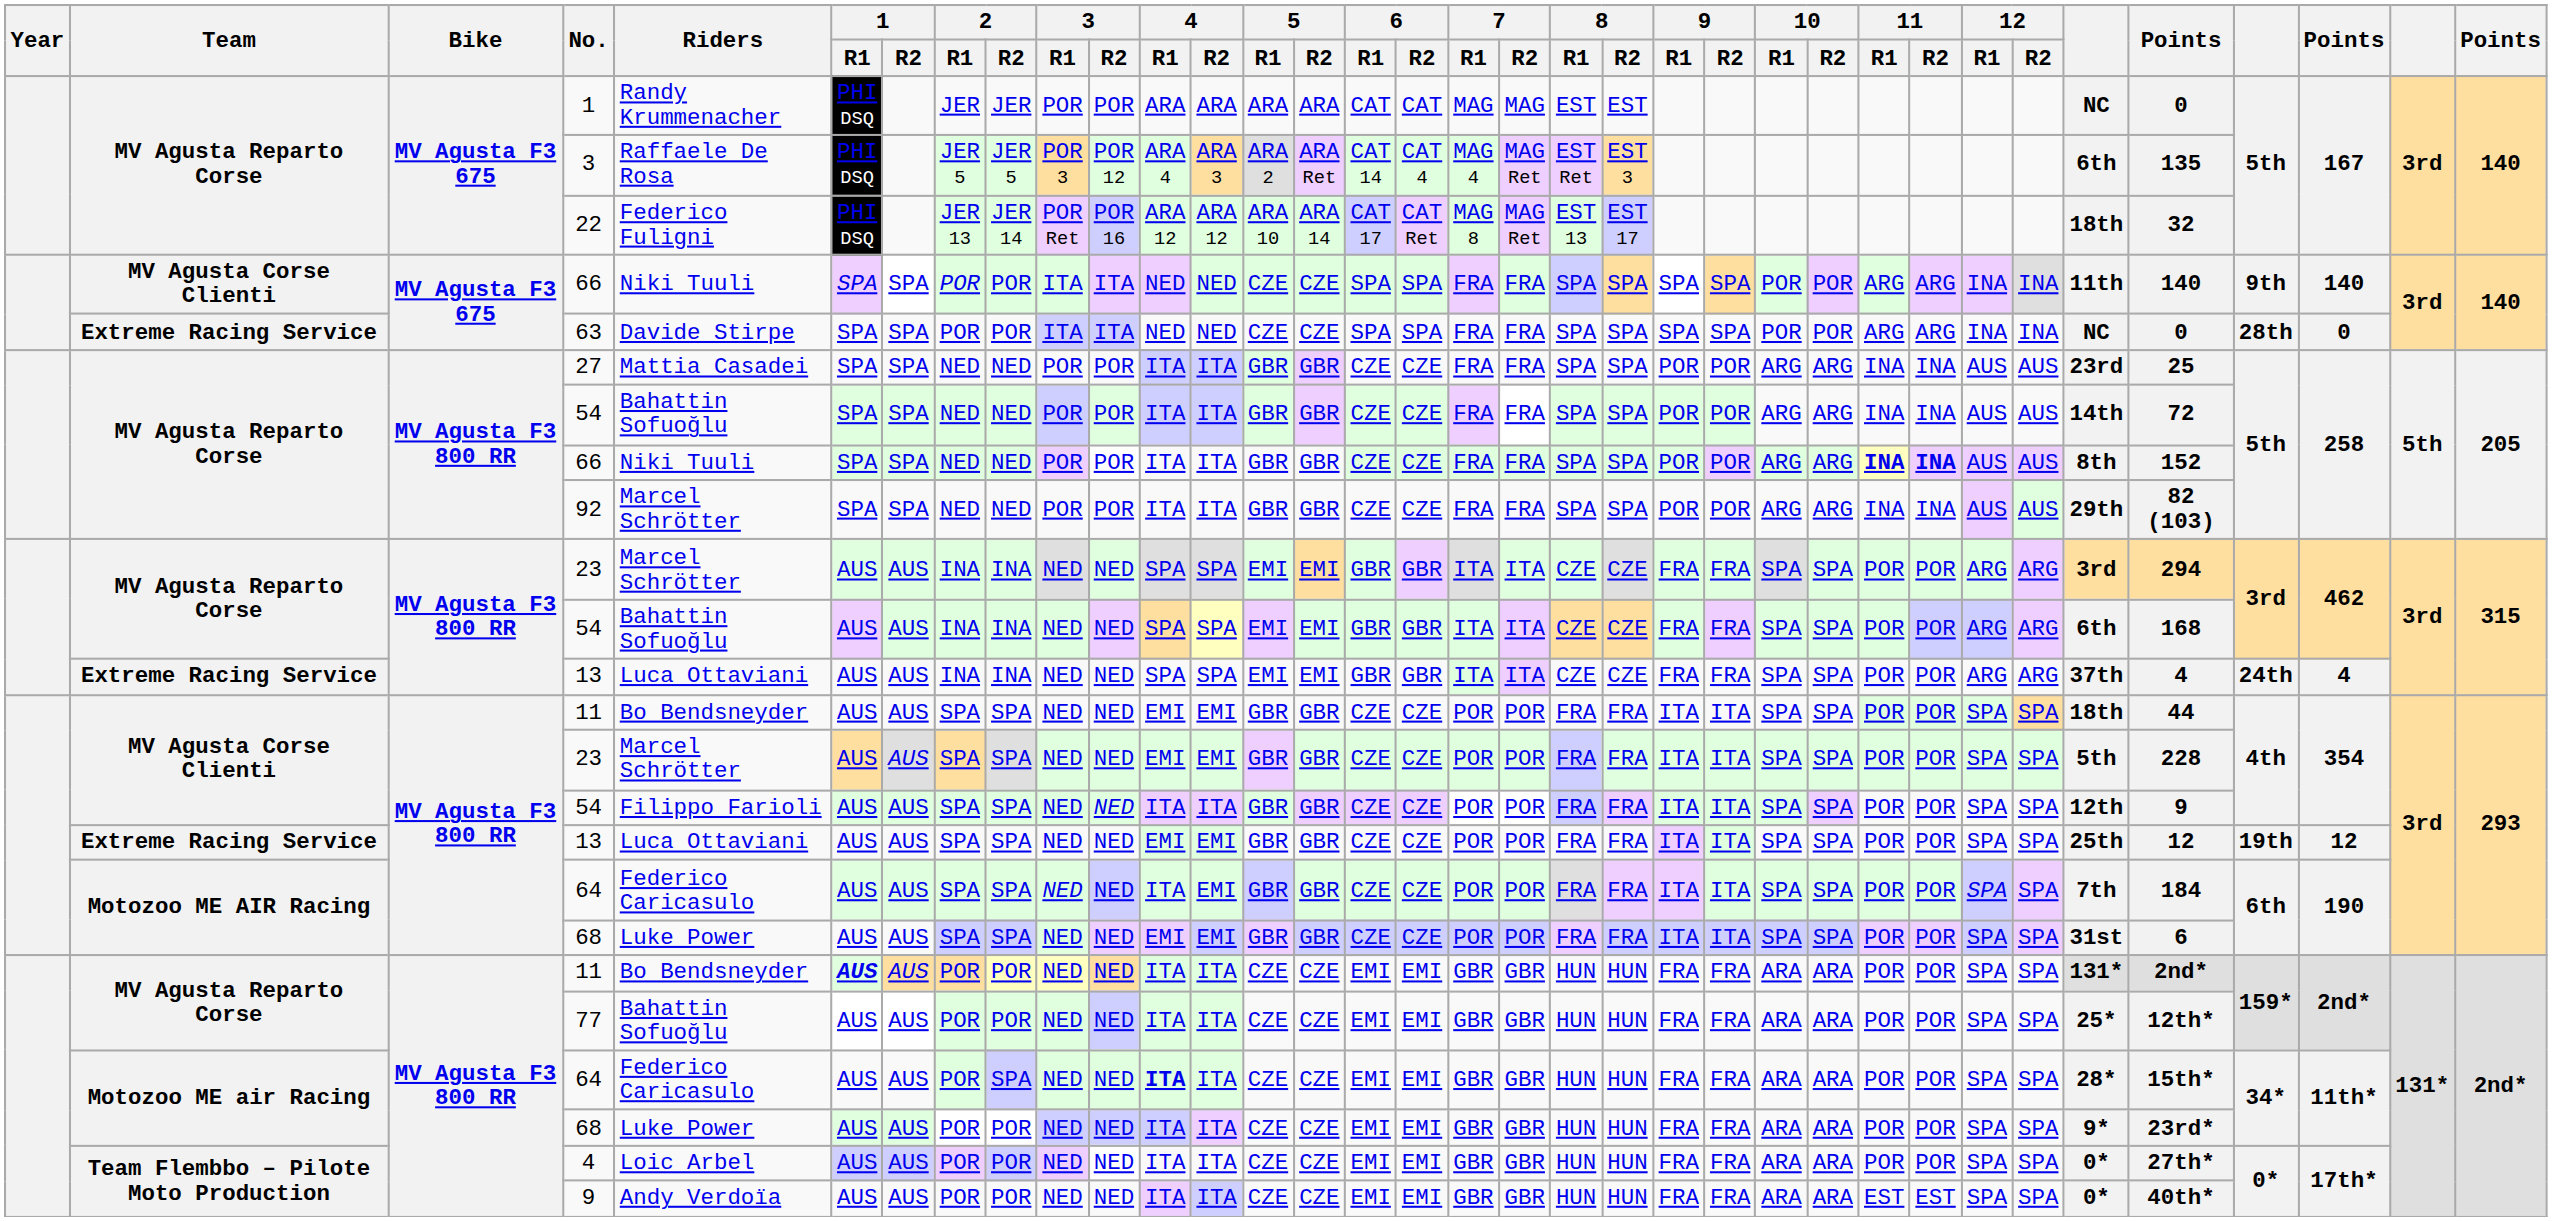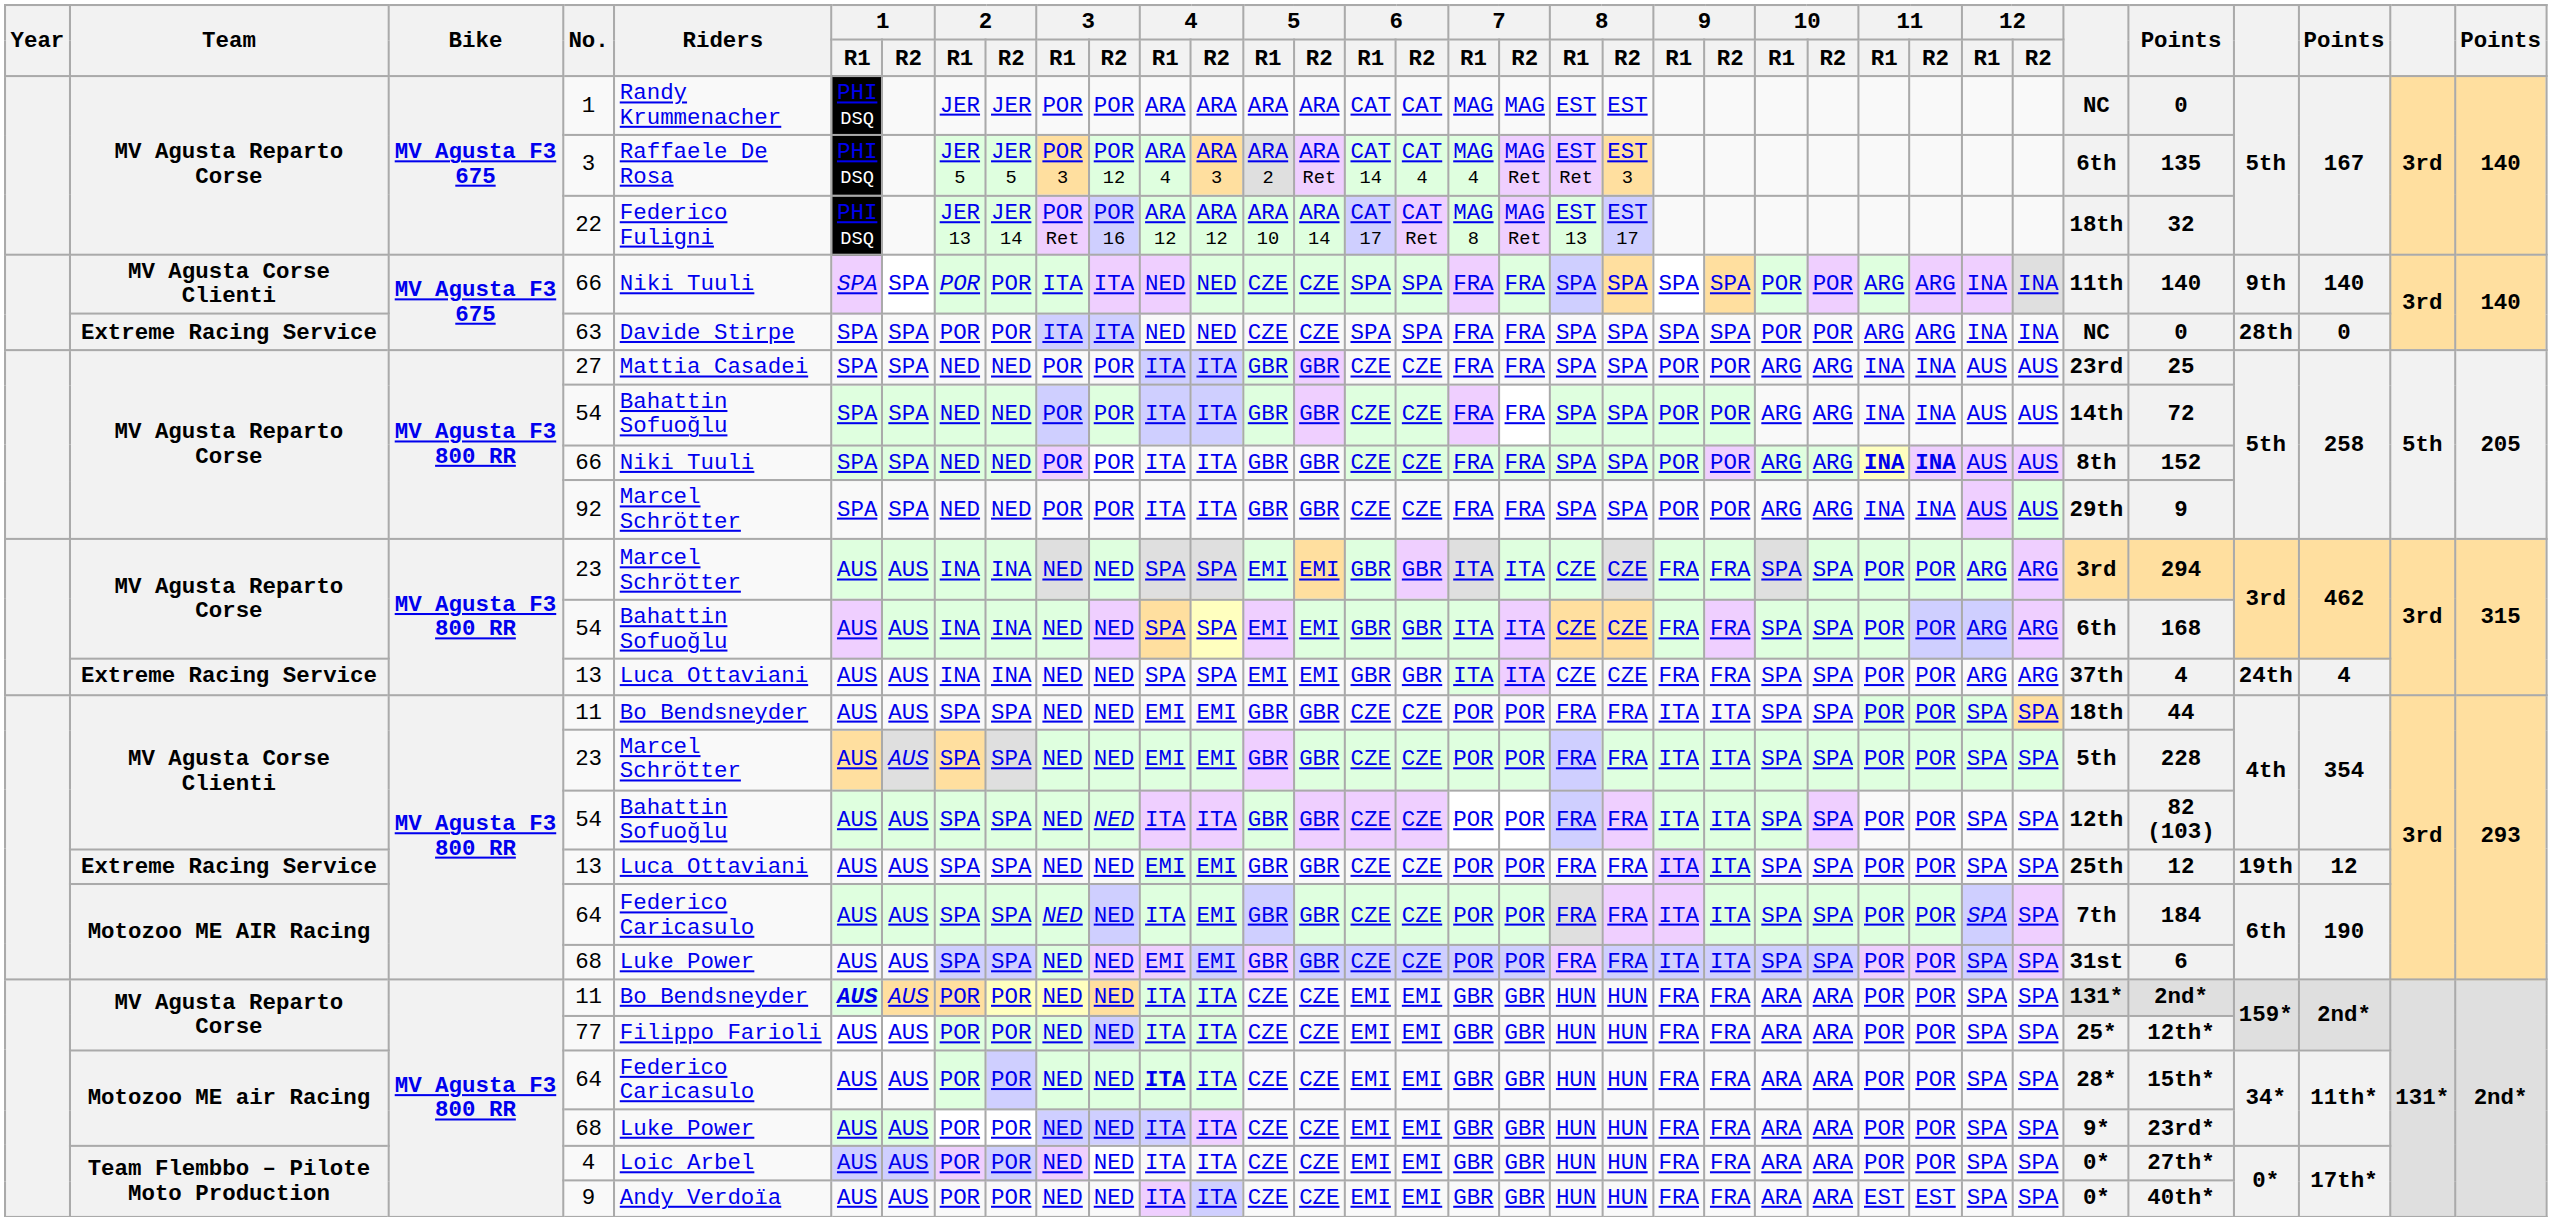92 | column 31: 82 (103) -> 9
MV Agusta Corse Clienti / 54 | Riders: Filippo Farioli -> Bahattin Sofuoğlu
MV Agusta Corse Clienti / 54 | column 31: 9 -> 82 (103)
77 | Riders: Bahattin Sofuoğlu -> Filippo Farioli
Motozoo ME air Racing / 64 | 2 / R2: SPA -> POR
